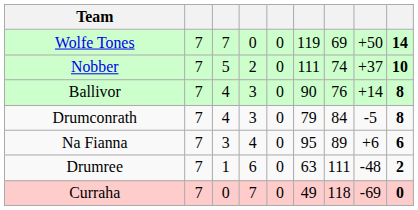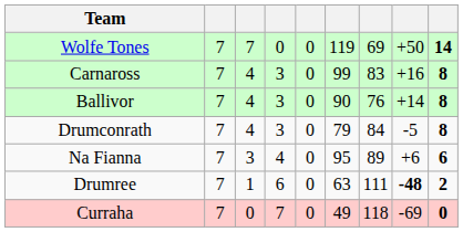- row: Nobber | 7 | 5 | 2 | 0 | 111 | 74 | +37 | 10
+ row: Carnaross | 7 | 4 | 3 | 0 | 99 | 83 | +16 | 8
Drumree | column 8: normal -> bold
